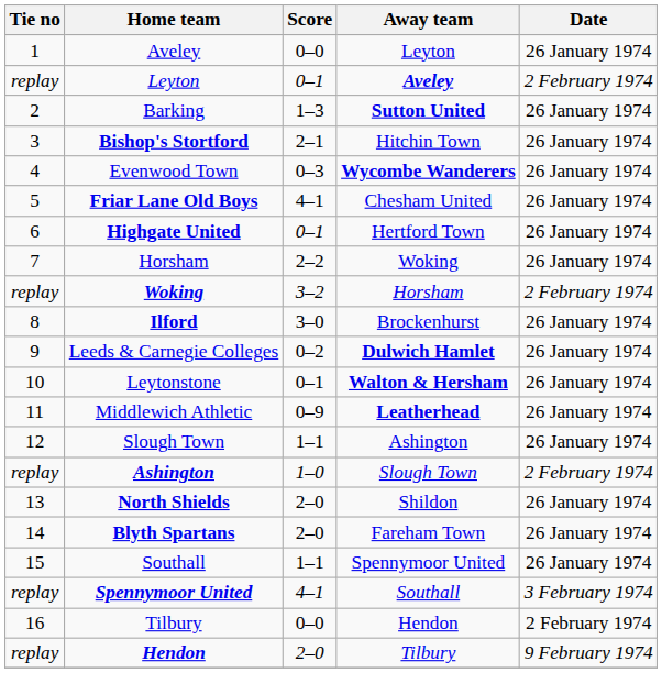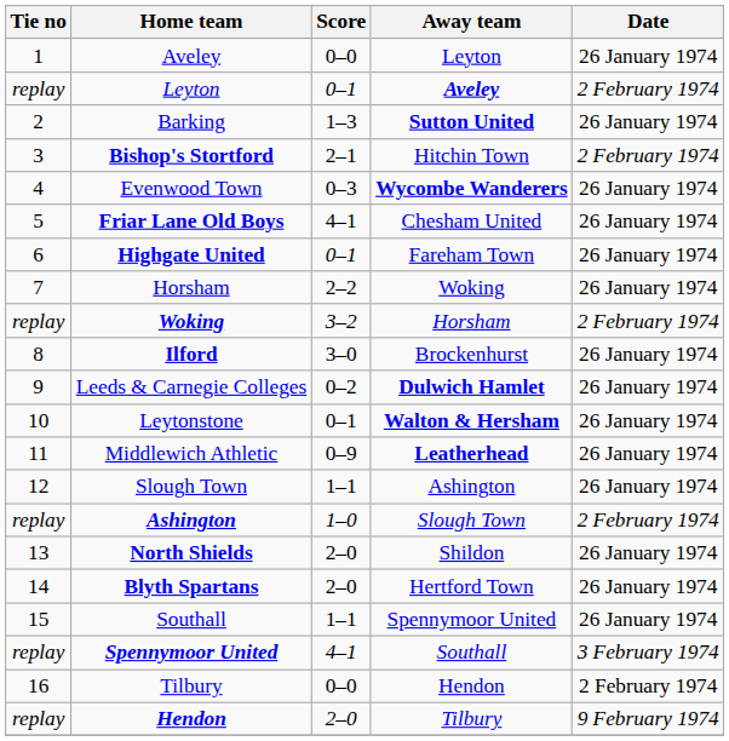Bishop's Stortford | Date: 26 January 1974 -> 2 February 1974
Highgate United | Away team: Hertford Town -> Fareham Town
Blyth Spartans | Away team: Fareham Town -> Hertford Town
